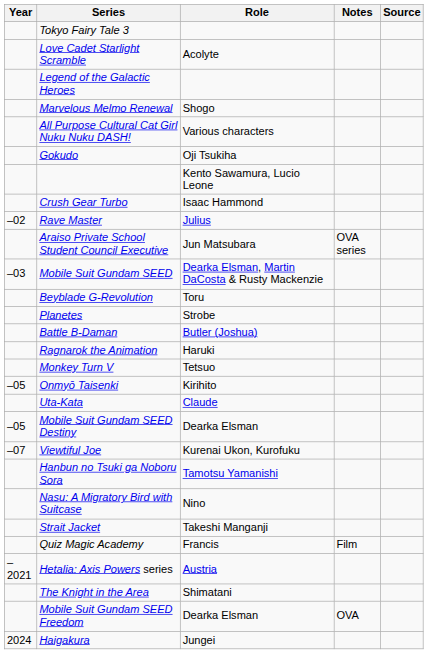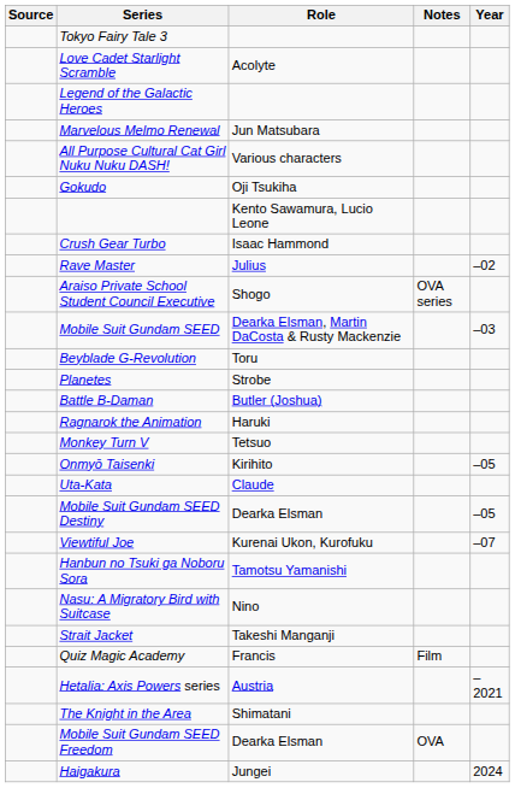columns swapped: Year <-> Source
Marvelous Melmo Renewal | Role: Shogo -> Jun Matsubara
Araiso Private School Student Council Executive | Role: Jun Matsubara -> Shogo
